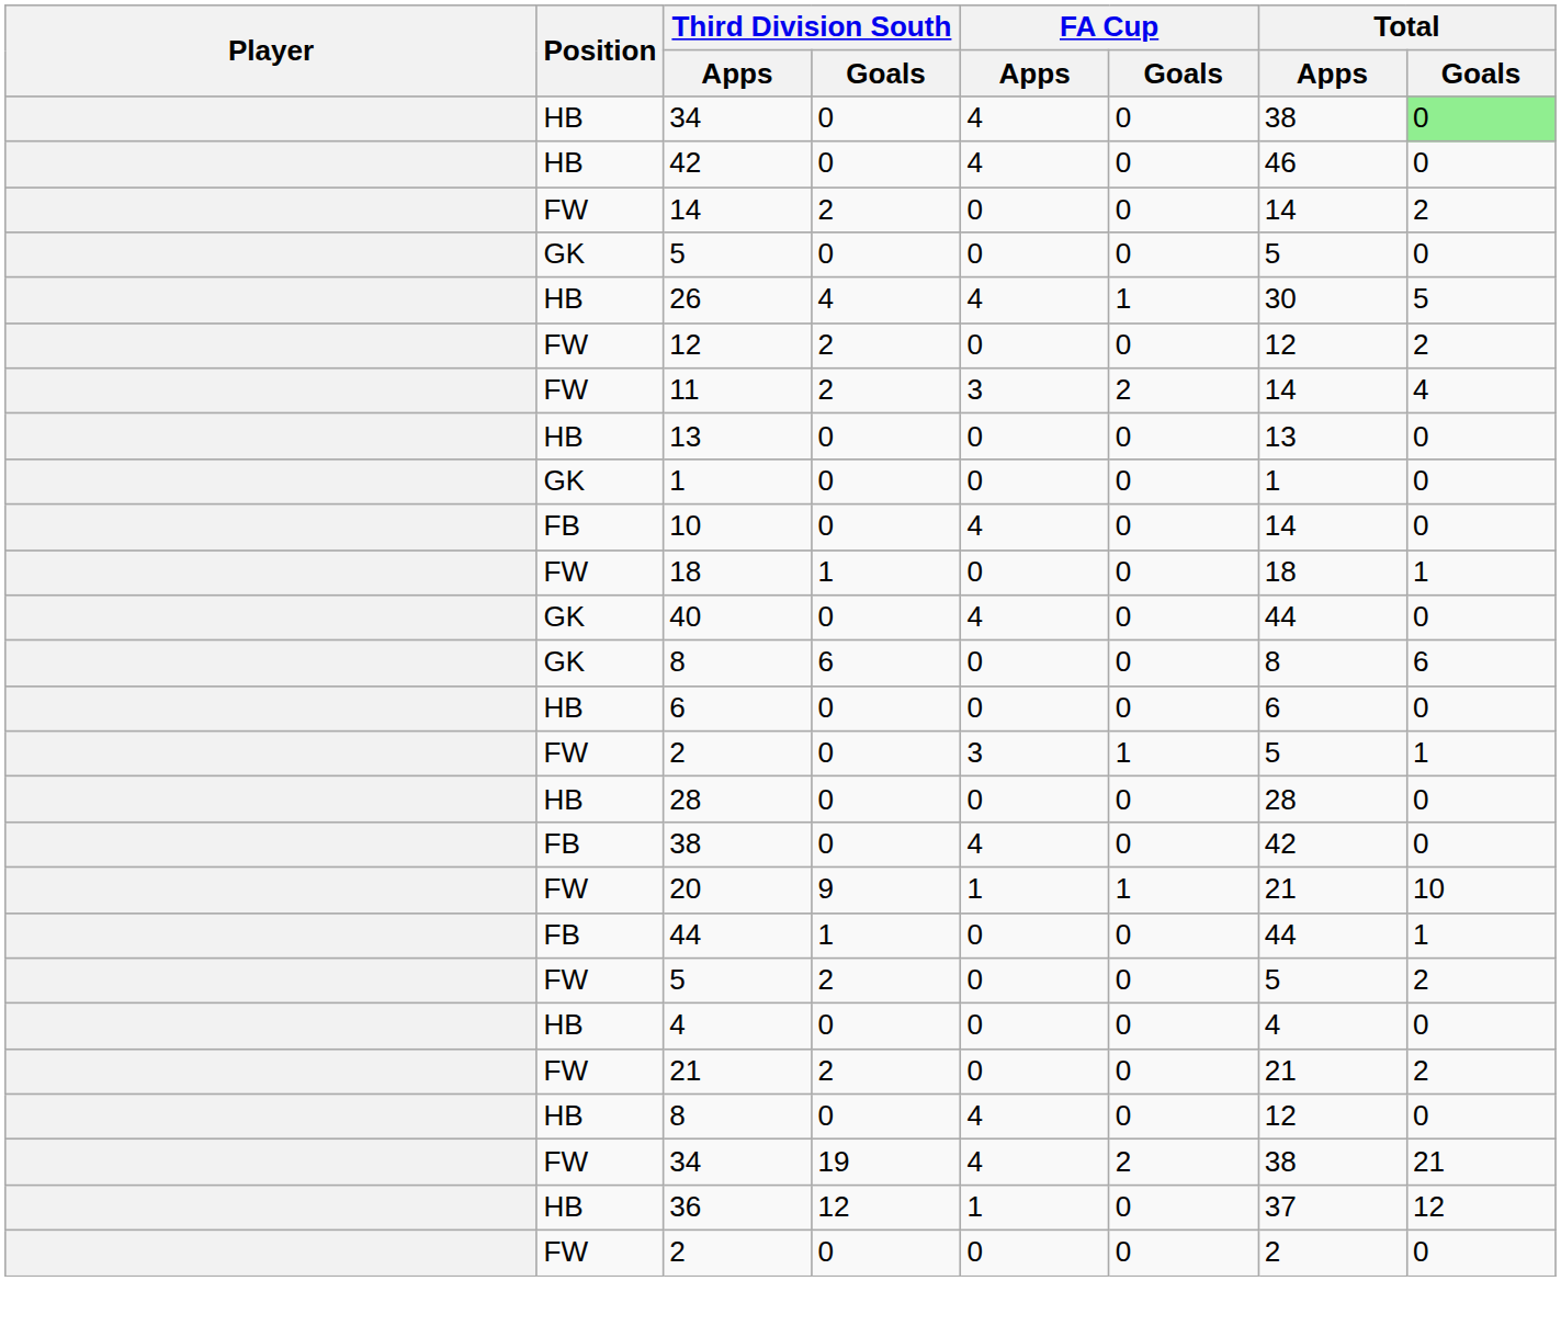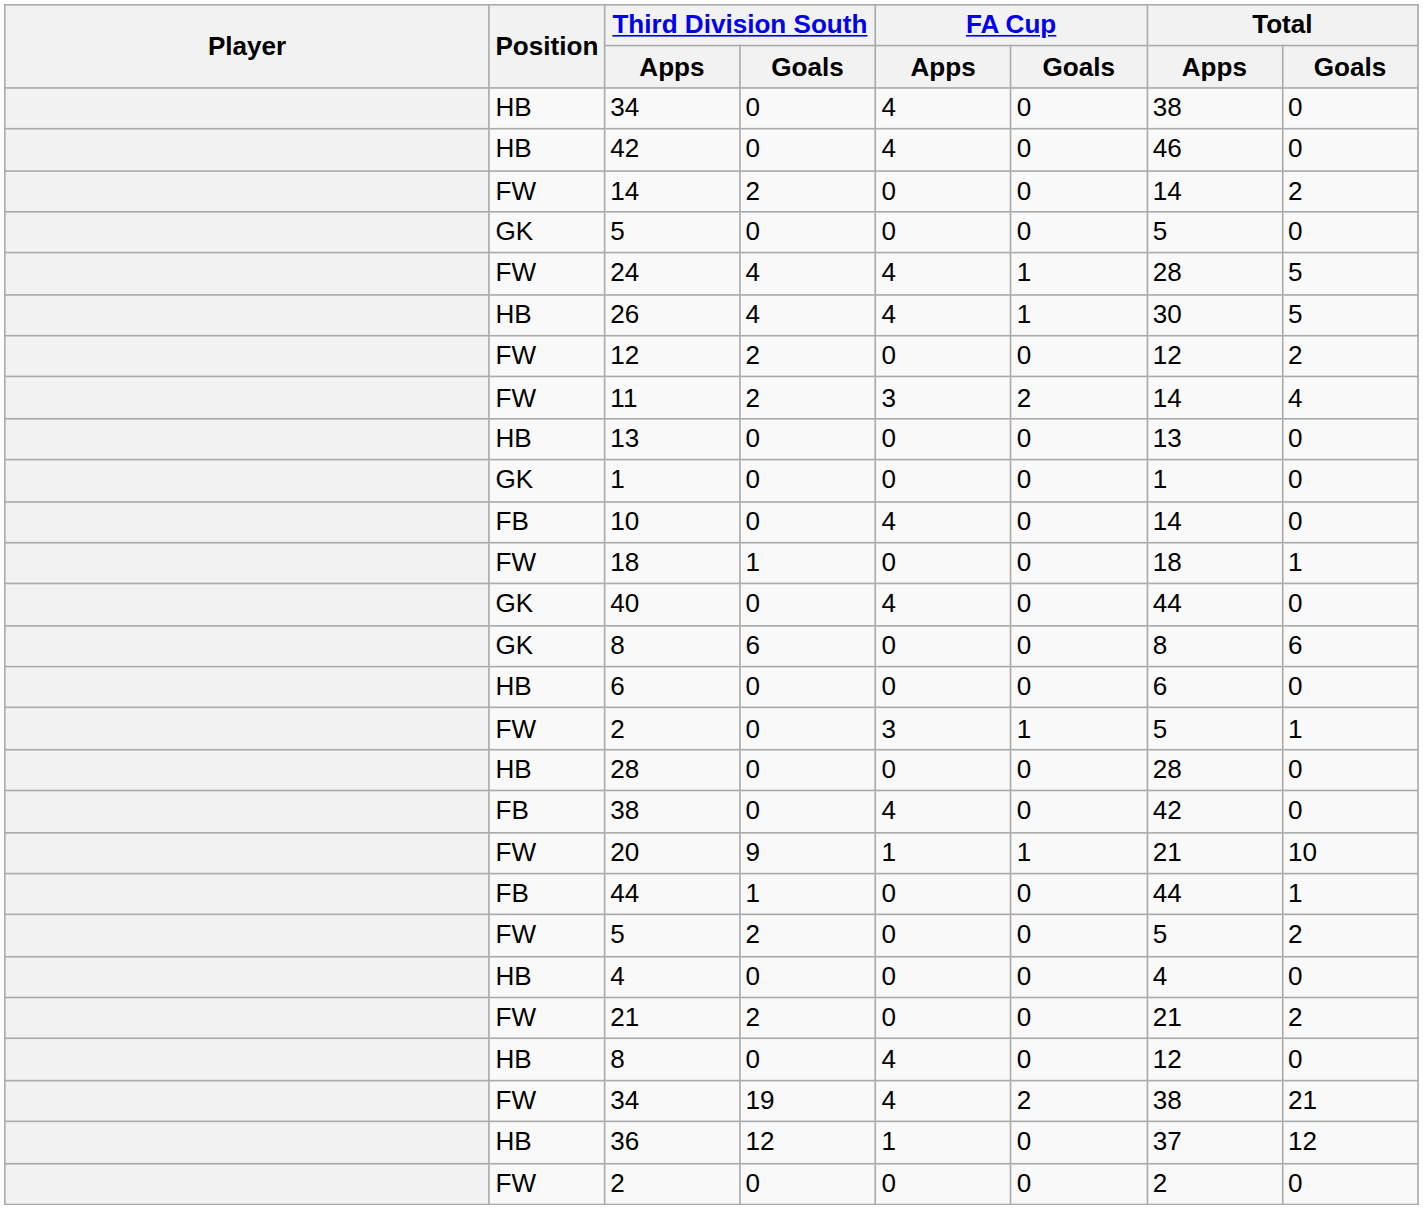34 / 0 | Total / Goals: lightgreen background -> no background
+ row: FW | 24 | 4 | 4 | 1 | 28 | 5
